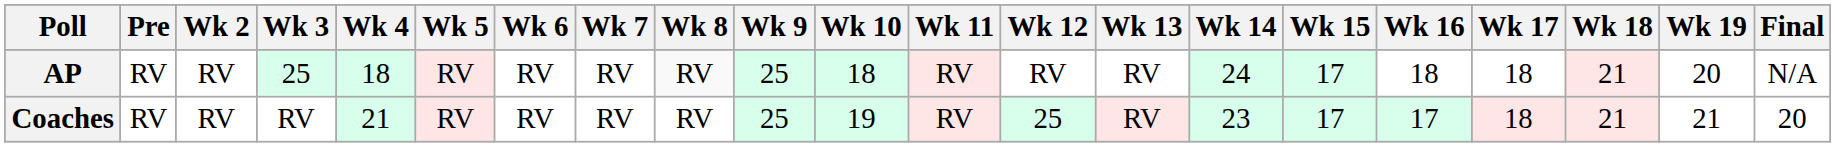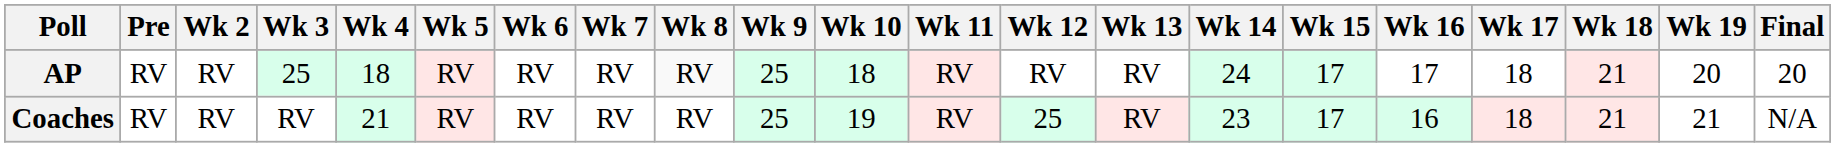AP | Wk 16: 18 -> 17
AP | Final: N/A -> 20
Coaches | Wk 16: 17 -> 16
Coaches | Final: 20 -> N/A
